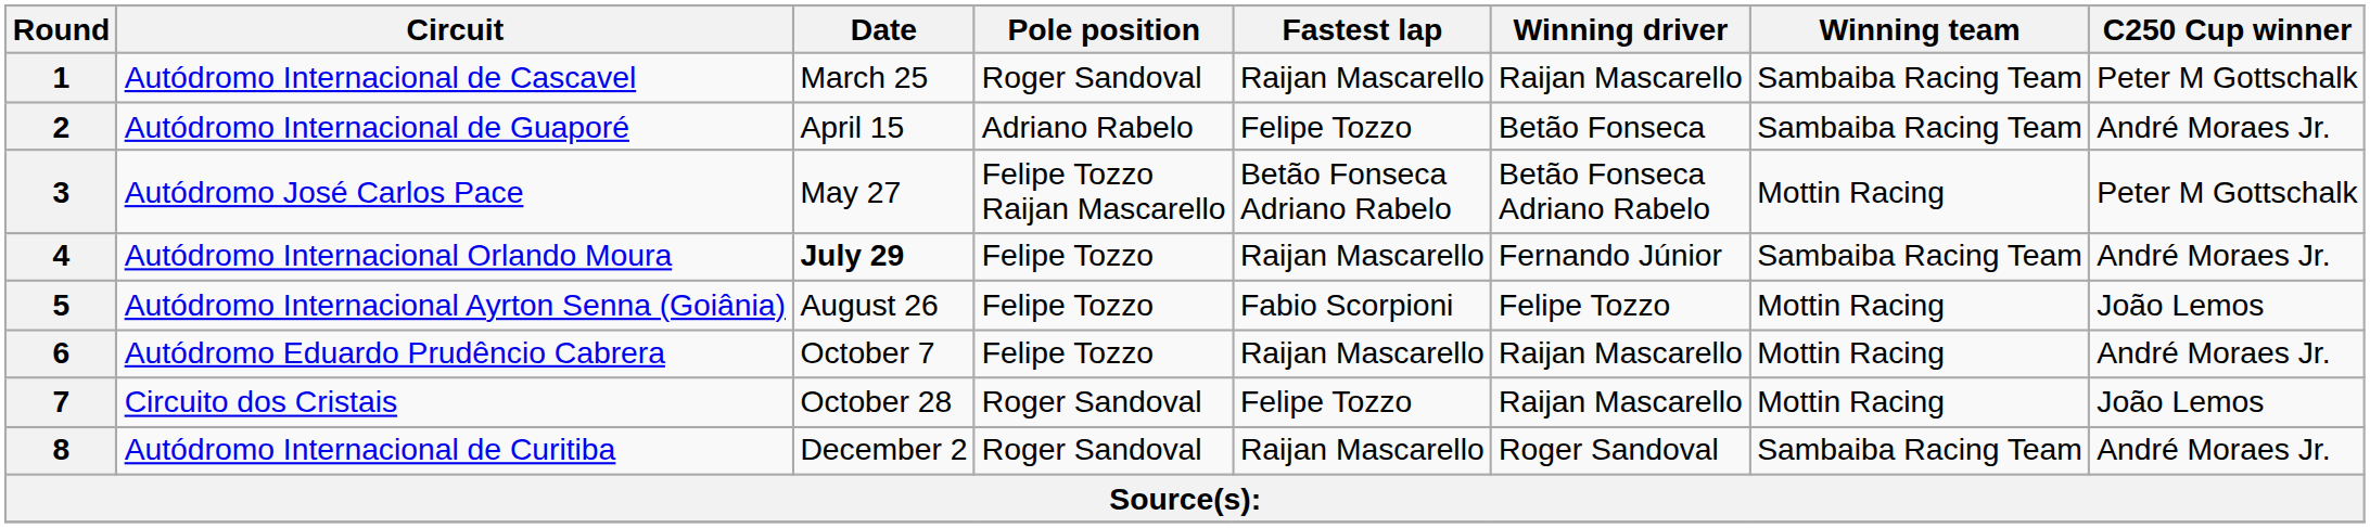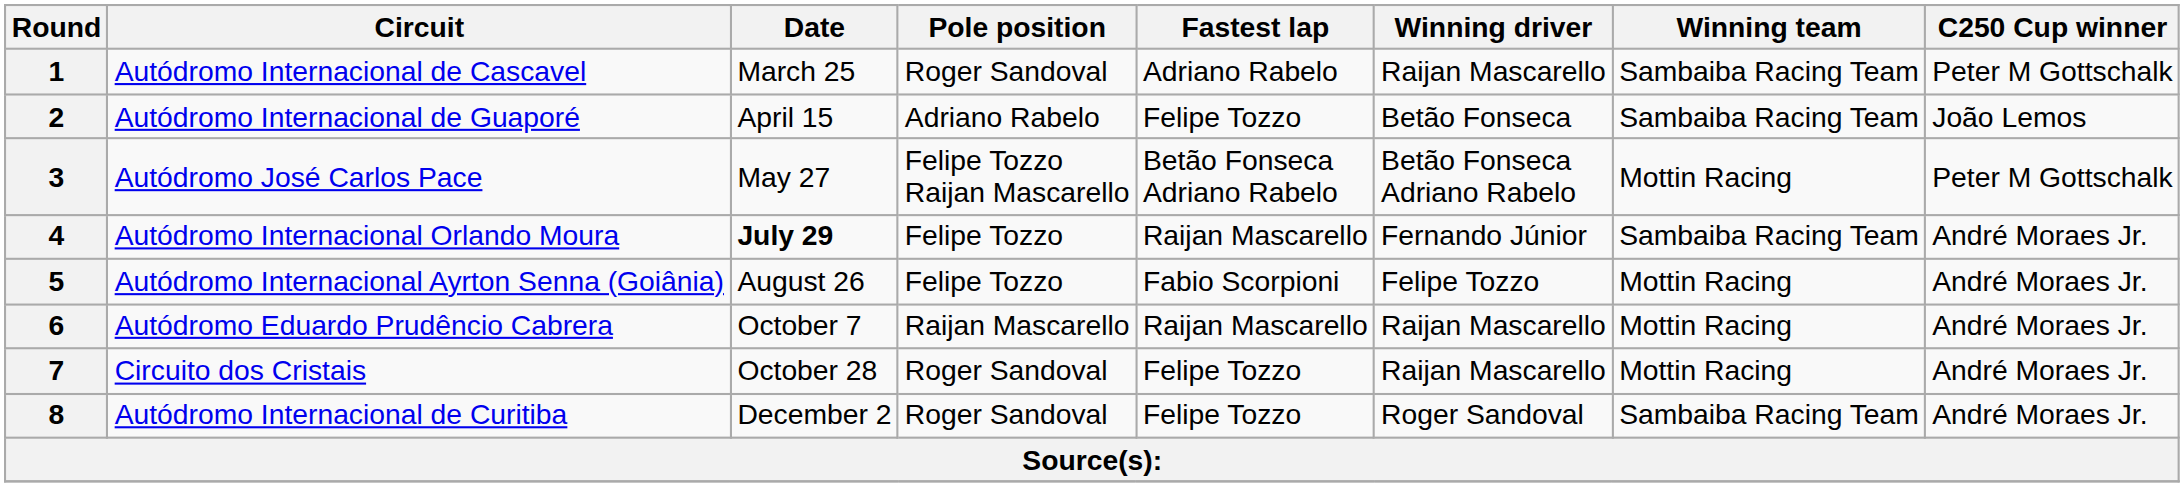1 | Fastest lap: Raijan Mascarello -> Adriano Rabelo
2 | C250 Cup winner: André Moraes Jr. -> João Lemos
5 | C250 Cup winner: João Lemos -> André Moraes Jr.
6 | Pole position: Felipe Tozzo -> Raijan Mascarello
7 | C250 Cup winner: João Lemos -> André Moraes Jr.
8 | Fastest lap: Raijan Mascarello -> Felipe Tozzo
